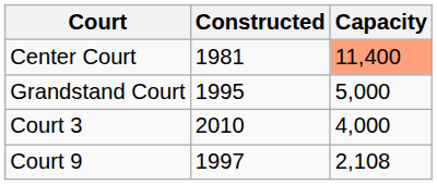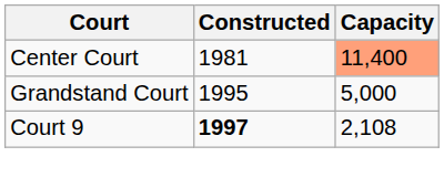- row: Court 3 | 2010 | 4,000
Court 9 | Constructed: normal -> bold
